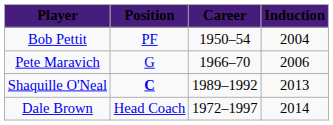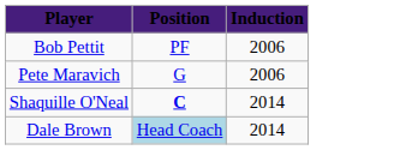- column: Career | 1950–54 | 1966–70 | 1989–1992 | 1972–1997
Bob Pettit | Induction: 2004 -> 2006
Shaquille O'Neal | Induction: 2013 -> 2014
Dale Brown | Position: no background -> lightblue background
